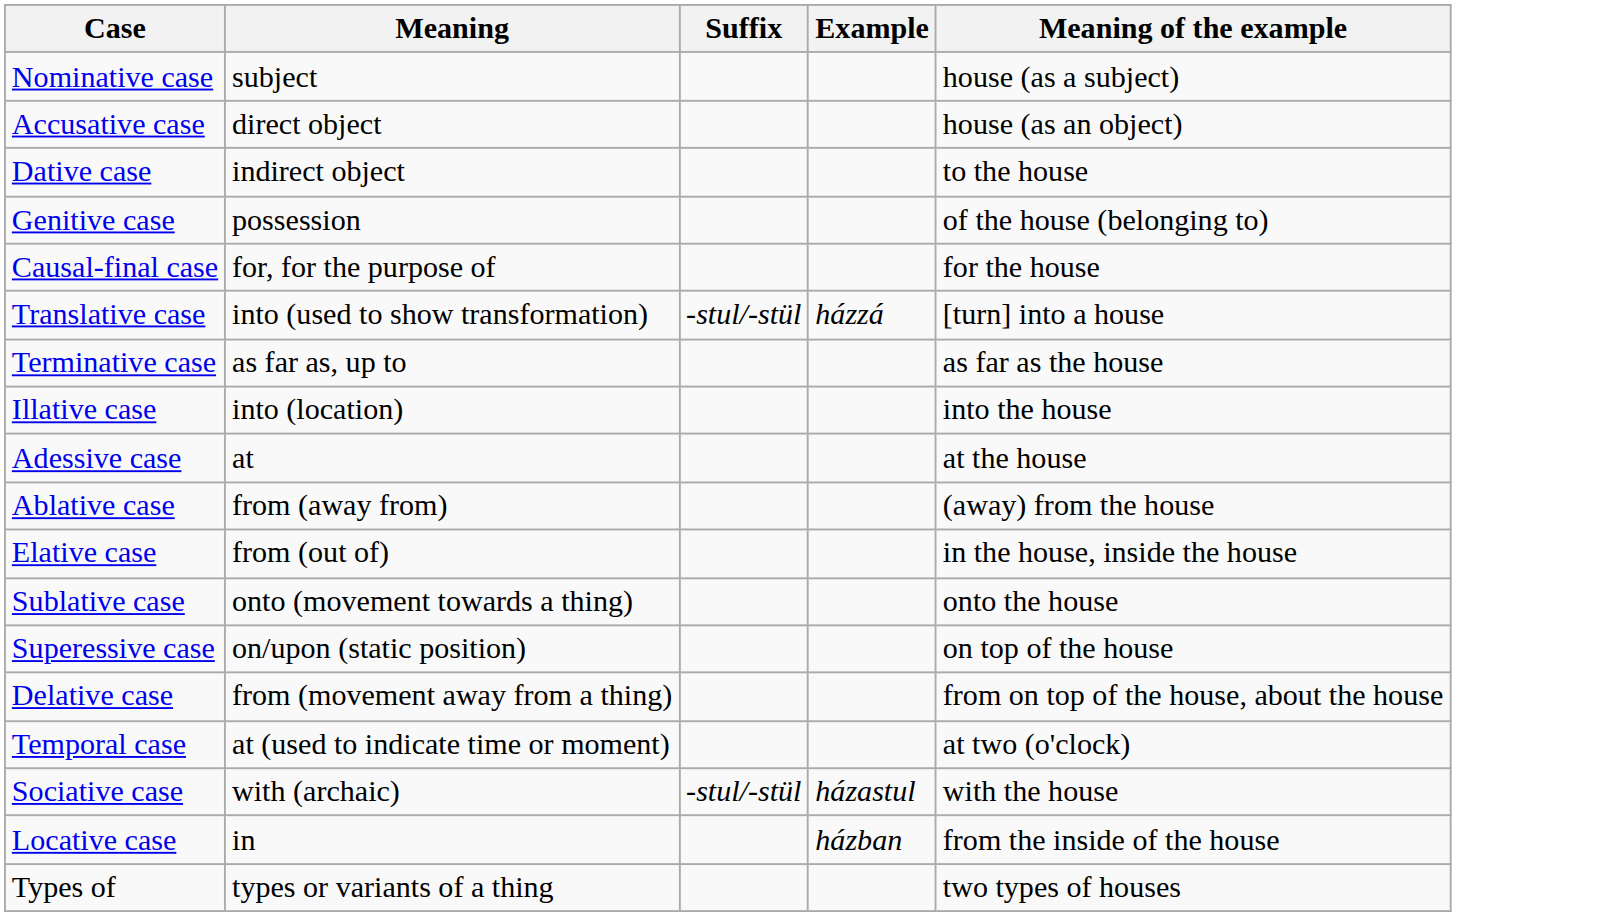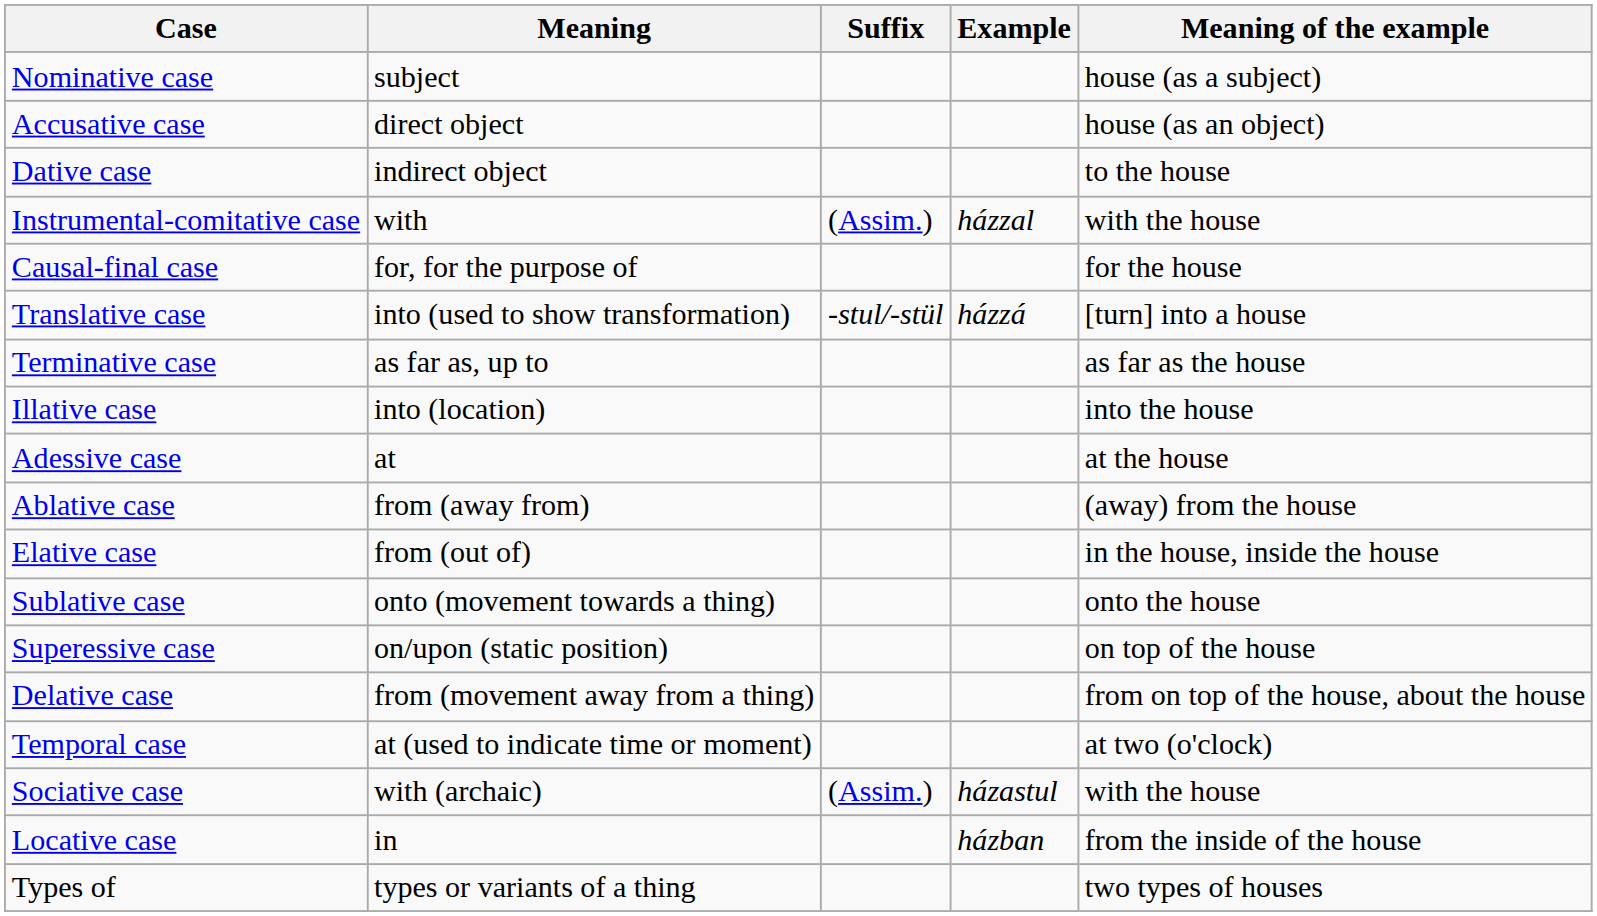- row: Genitive case | possession | of the house (belonging to)
+ row: Instrumental-comitative case | with | (Assim.) | házzal | with the house
Sociative case | Suffix: -stul/-stül -> (Assim.)
